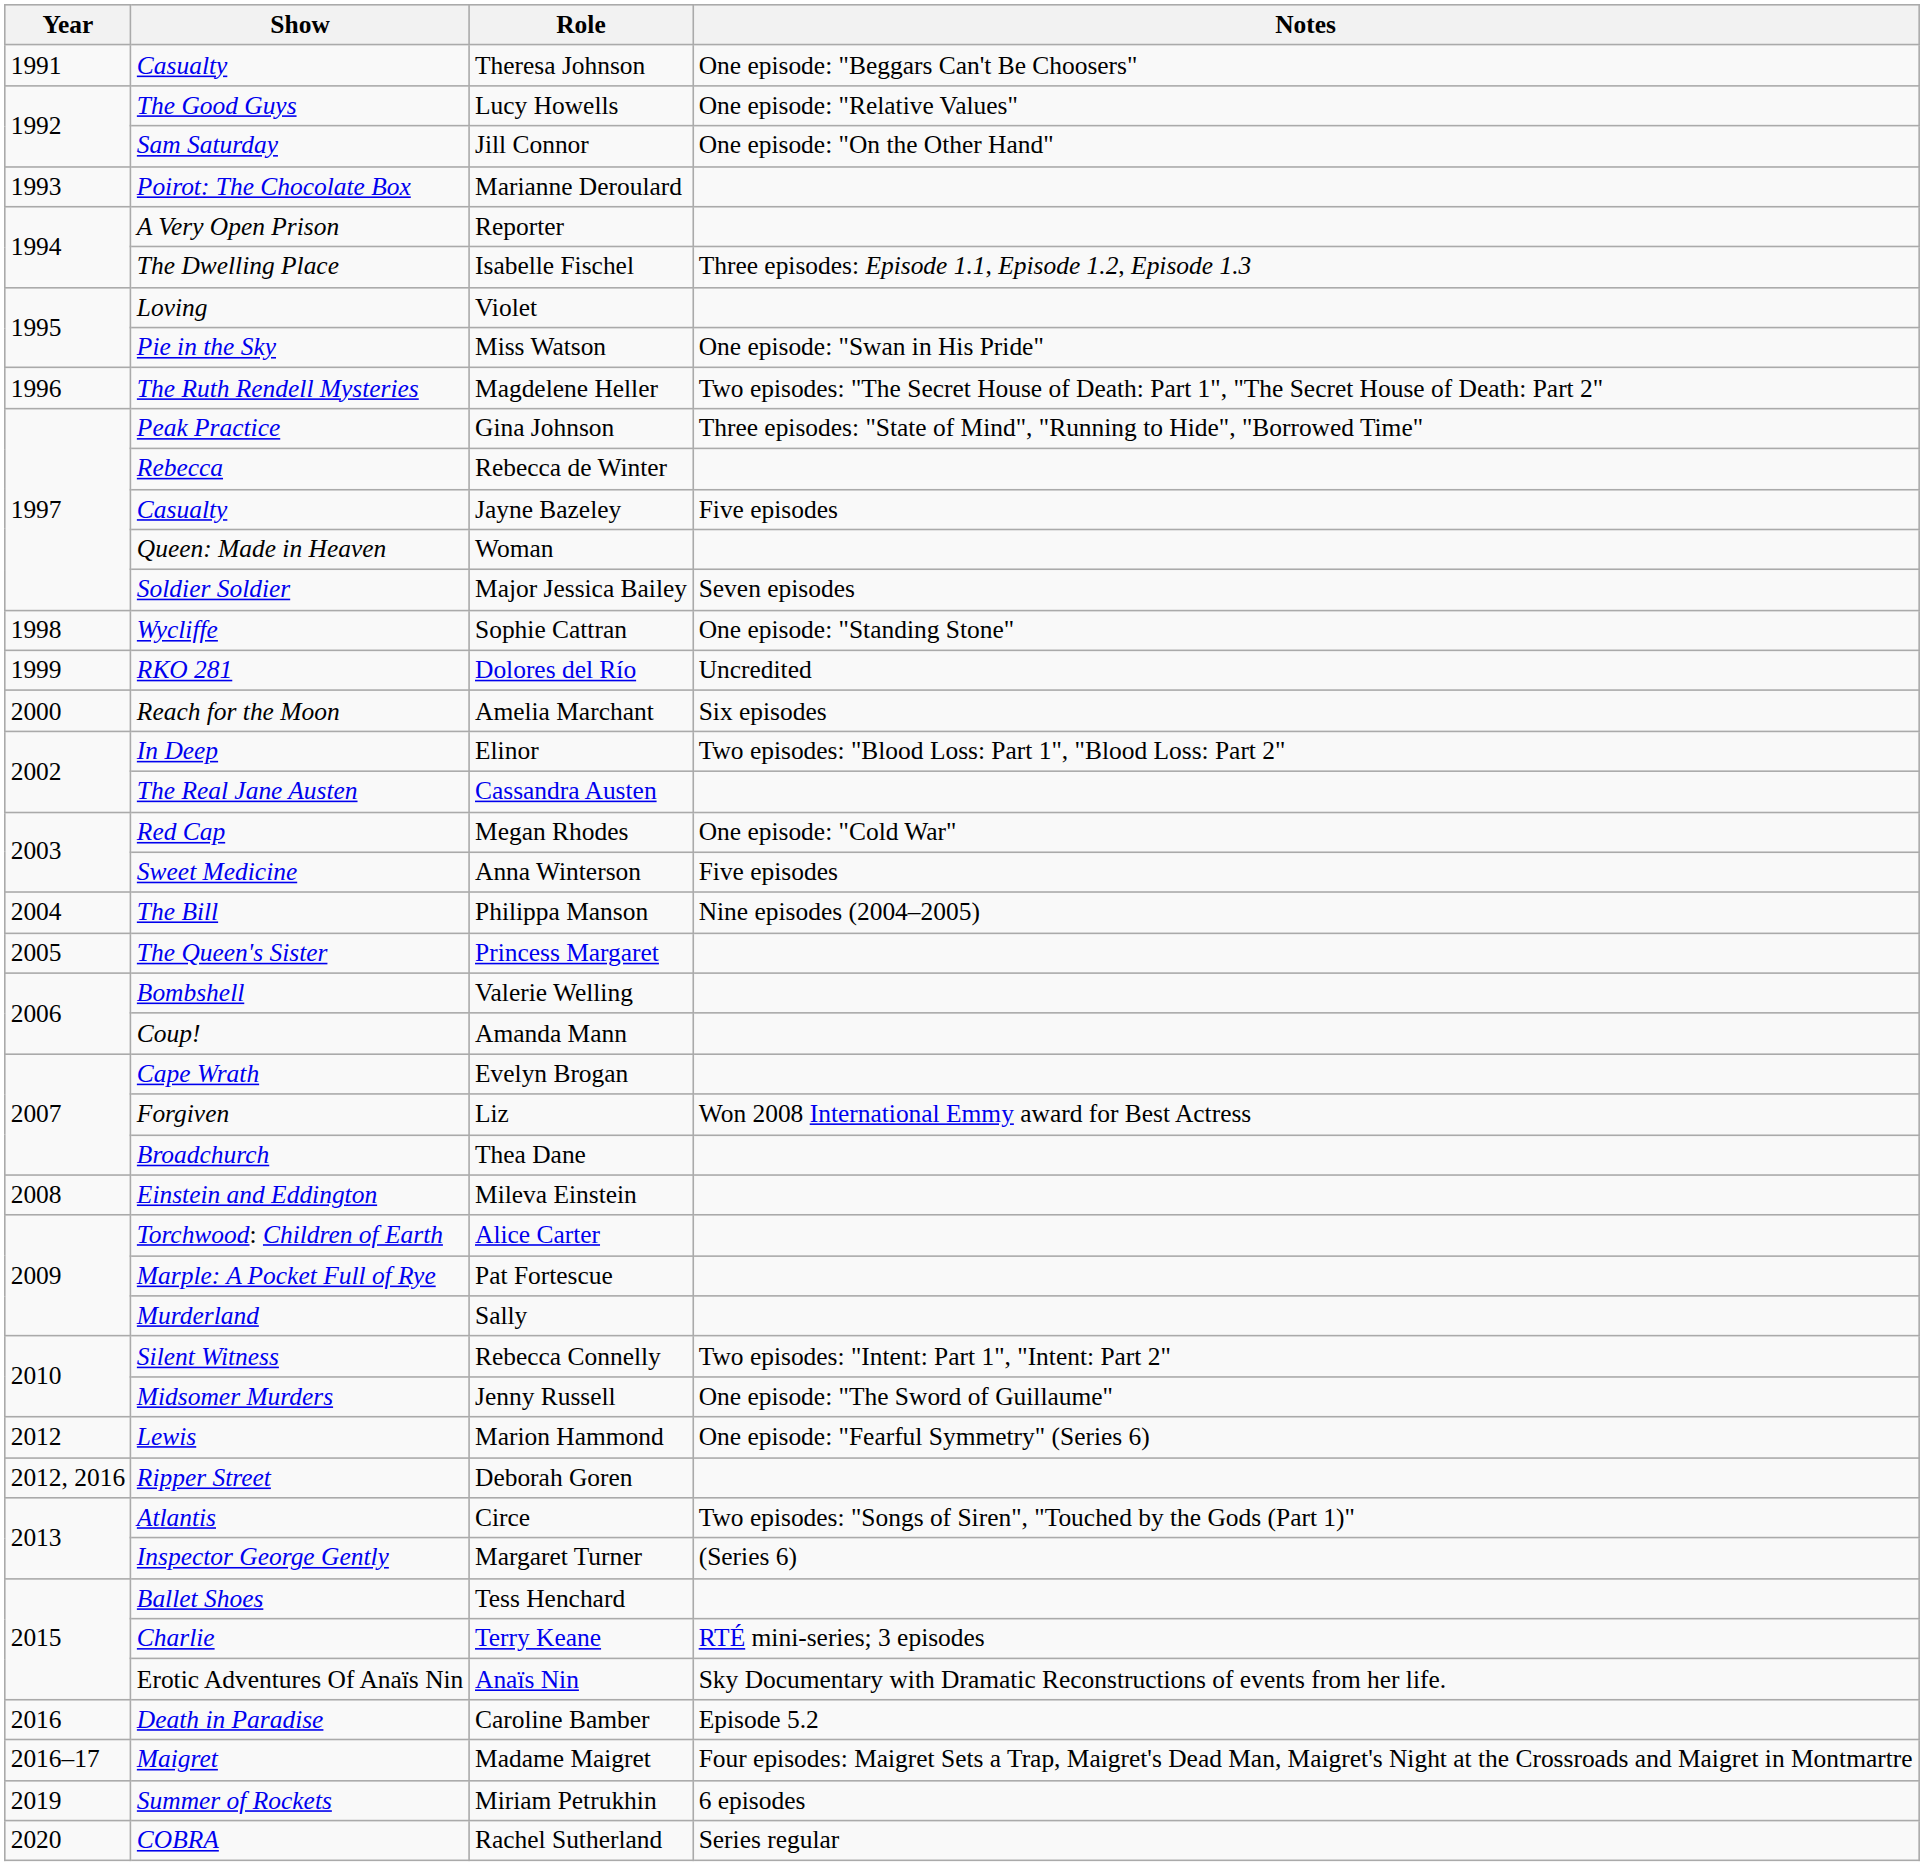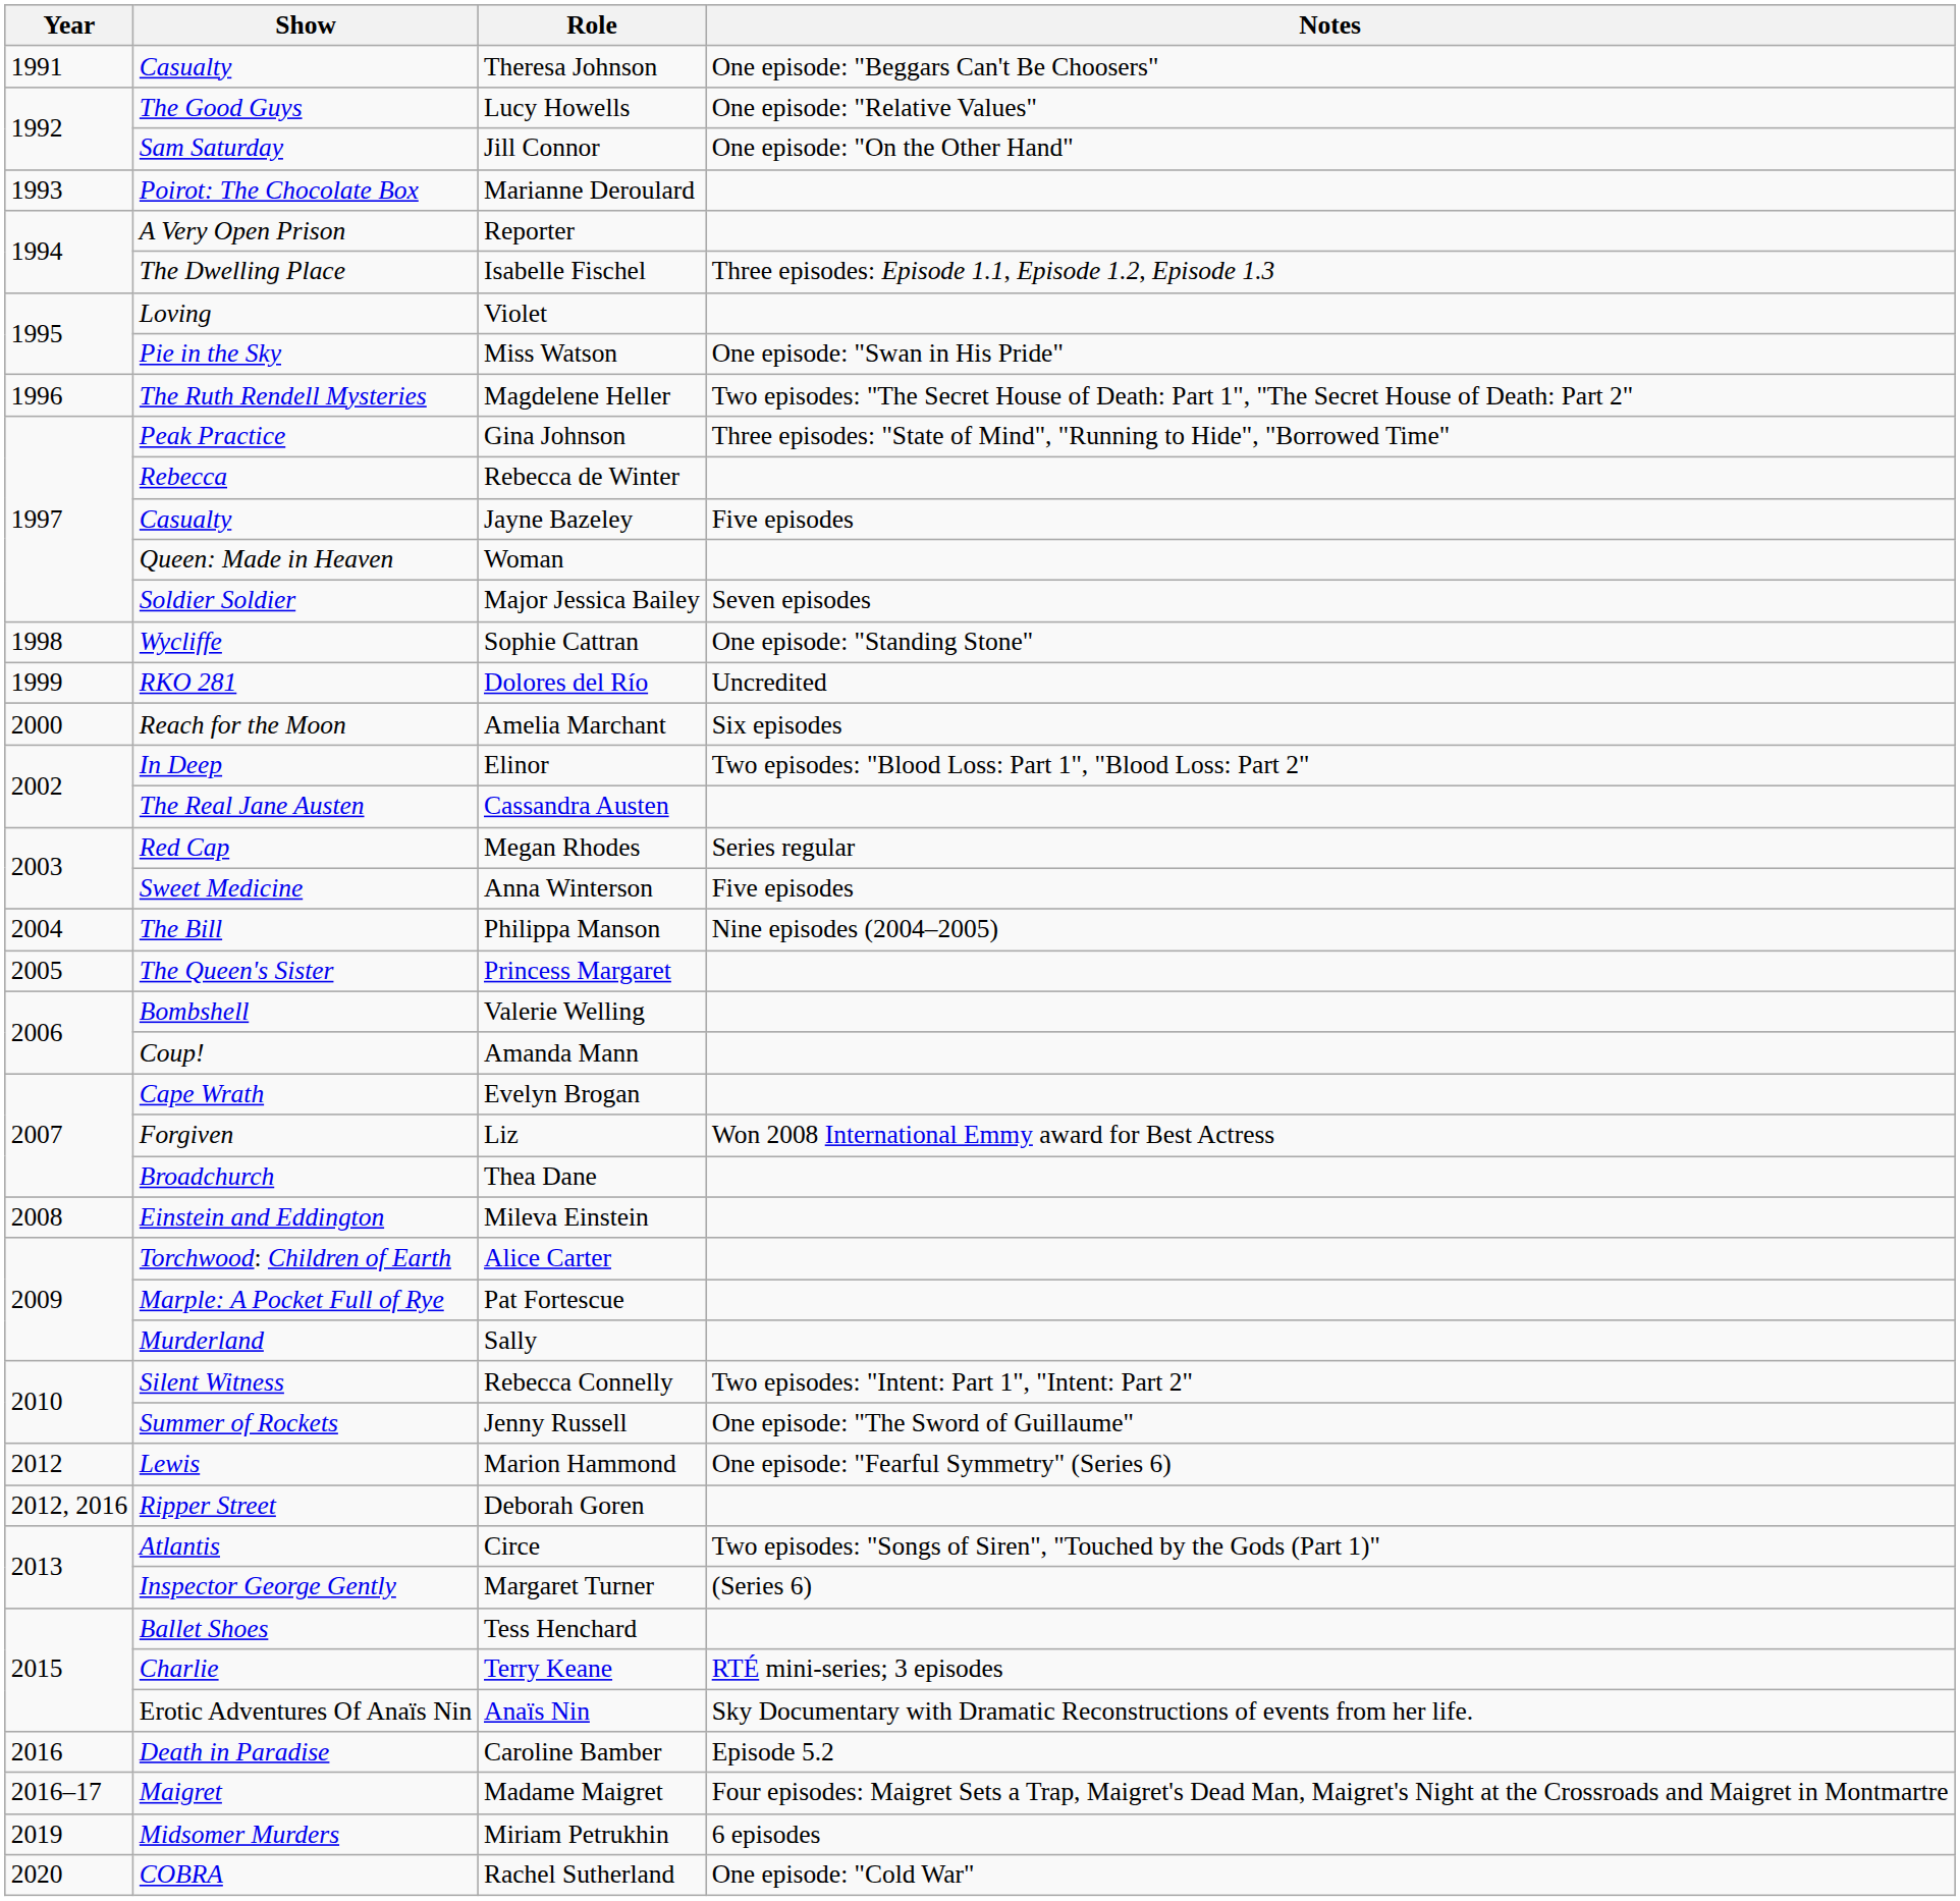Megan Rhodes | Notes: One episode: "Cold War" -> Series regular
Jenny Russell | Show: Midsomer Murders -> Summer of Rockets
Miriam Petrukhin | Show: Summer of Rockets -> Midsomer Murders
Rachel Sutherland | Notes: Series regular -> One episode: "Cold War"
